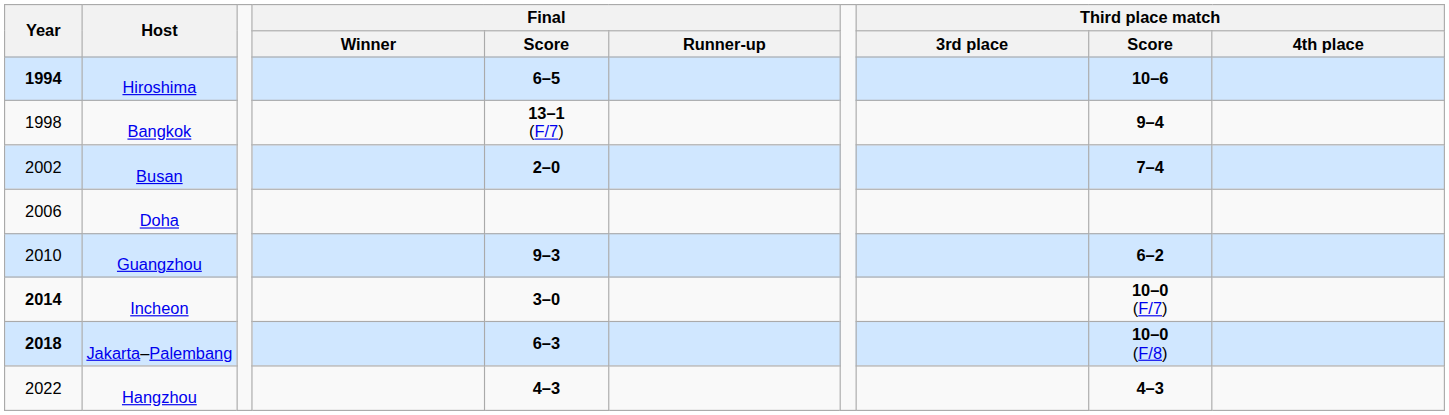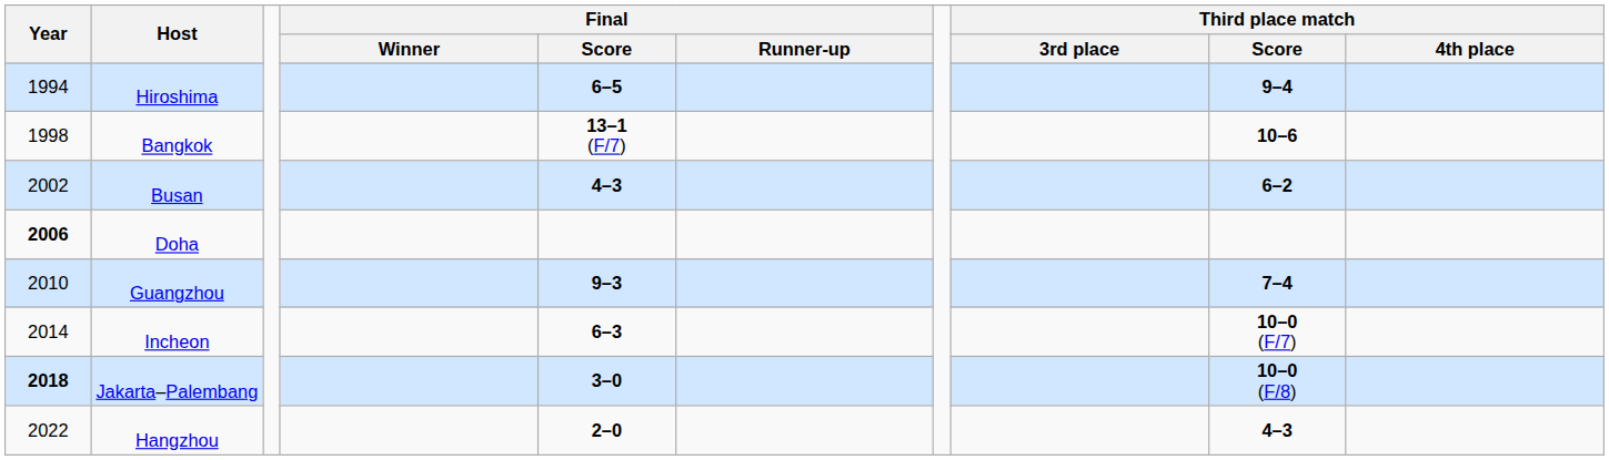Hiroshima | Year: bold -> normal
Hiroshima | Third place match / Score: 10–6 -> 9–4
Bangkok | Third place match / Score: 9–4 -> 10–6
Busan | Final / Score: 2–0 -> 4–3
Busan | Third place match / Score: 7–4 -> 6–2
Doha | Year: normal -> bold
Guangzhou | Third place match / Score: 6–2 -> 7–4
Incheon | Year: bold -> normal
Incheon | Final / Score: 3–0 -> 6–3
Jakarta–Palembang | Final / Score: 6–3 -> 3–0
Hangzhou | Final / Score: 4–3 -> 2–0
